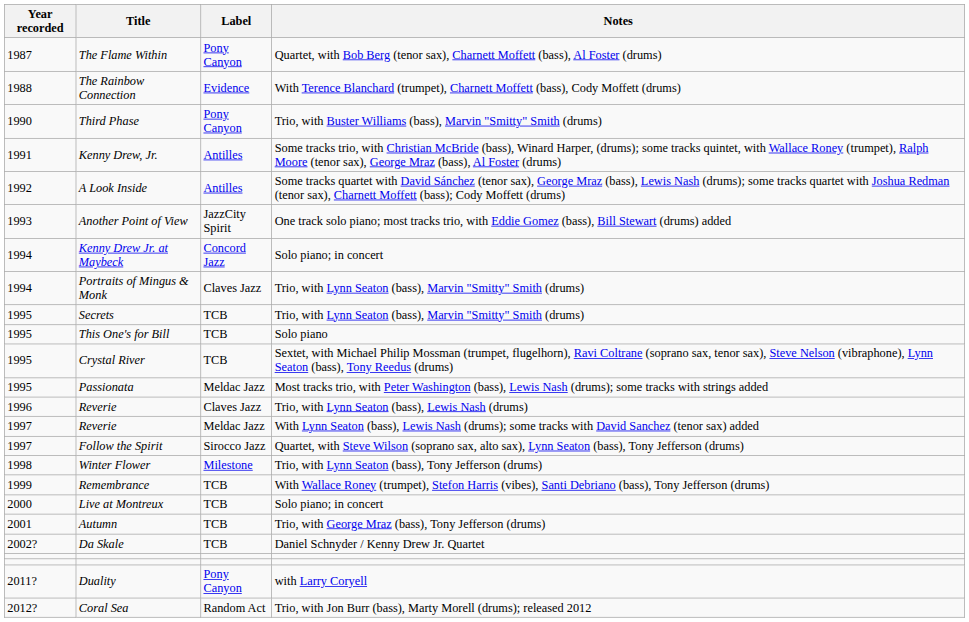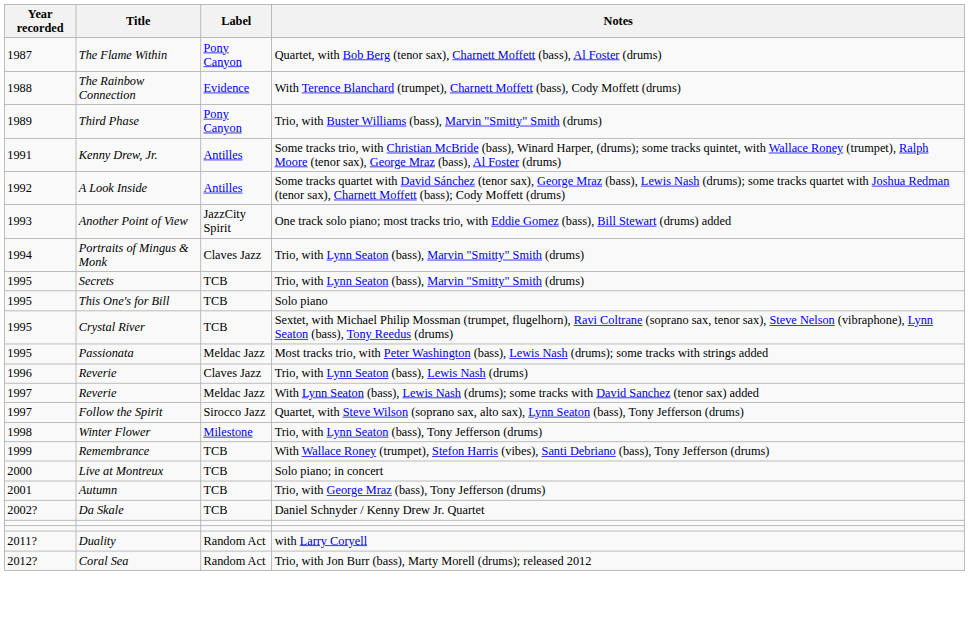Third Phase | Year recorded: 1990 -> 1989
- row: 1994 | Kenny Drew Jr. at Maybeck | Concord Jazz | Solo piano; in concert
Duality | Label: Pony Canyon -> Random Act
